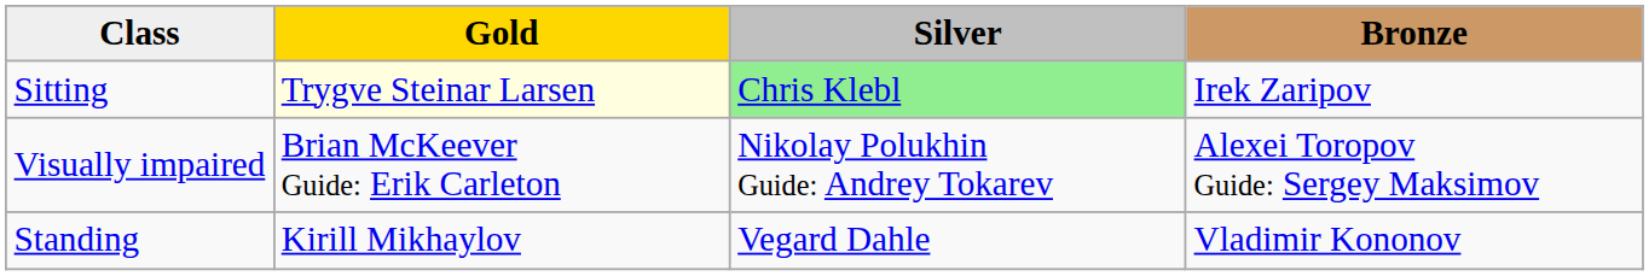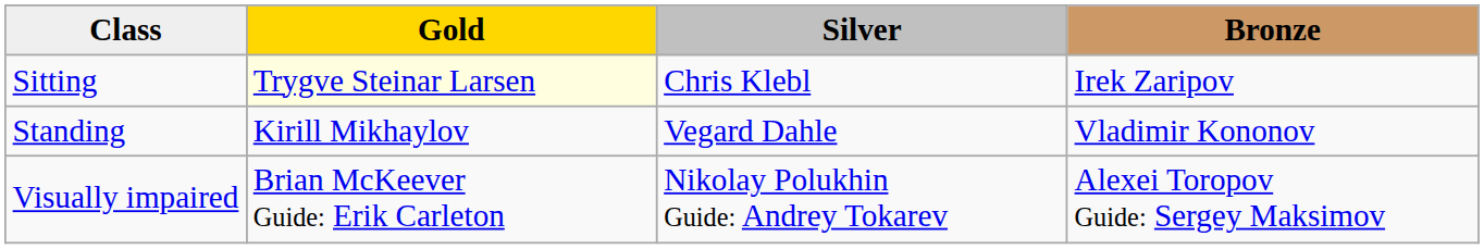Sitting | Silver: lightgreen background -> no background
rows swapped: Standing <-> Visually impaired
